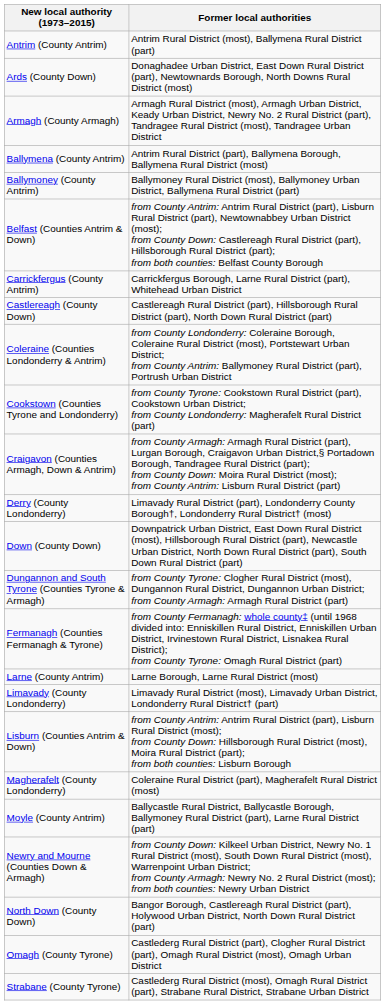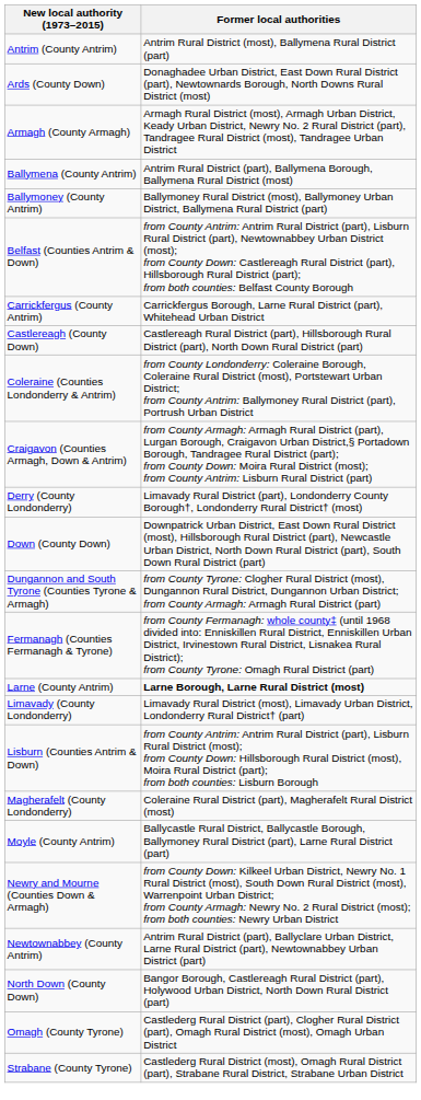- row: Cookstown (Counties Tyrone and Londonderry) | from County Tyrone: Cookstown Rural District (part), Cookstown Urban District; from County Londonderry: Magherafelt Rural District (part)
Larne (County Antrim) | Former local authorities: normal -> bold
+ row: Newtownabbey (County Antrim) | Antrim Rural District (part), Ballyclare Urban District, Larne Rural District (part), Newtownabbey Urban District (part)
